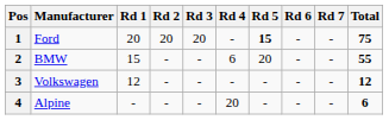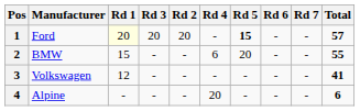columns swapped: Rd 2 <-> Rd 3
1 | Rd 1: no background -> lightyellow background
1 | Total: 75 -> 57
3 | Total: 12 -> 41
